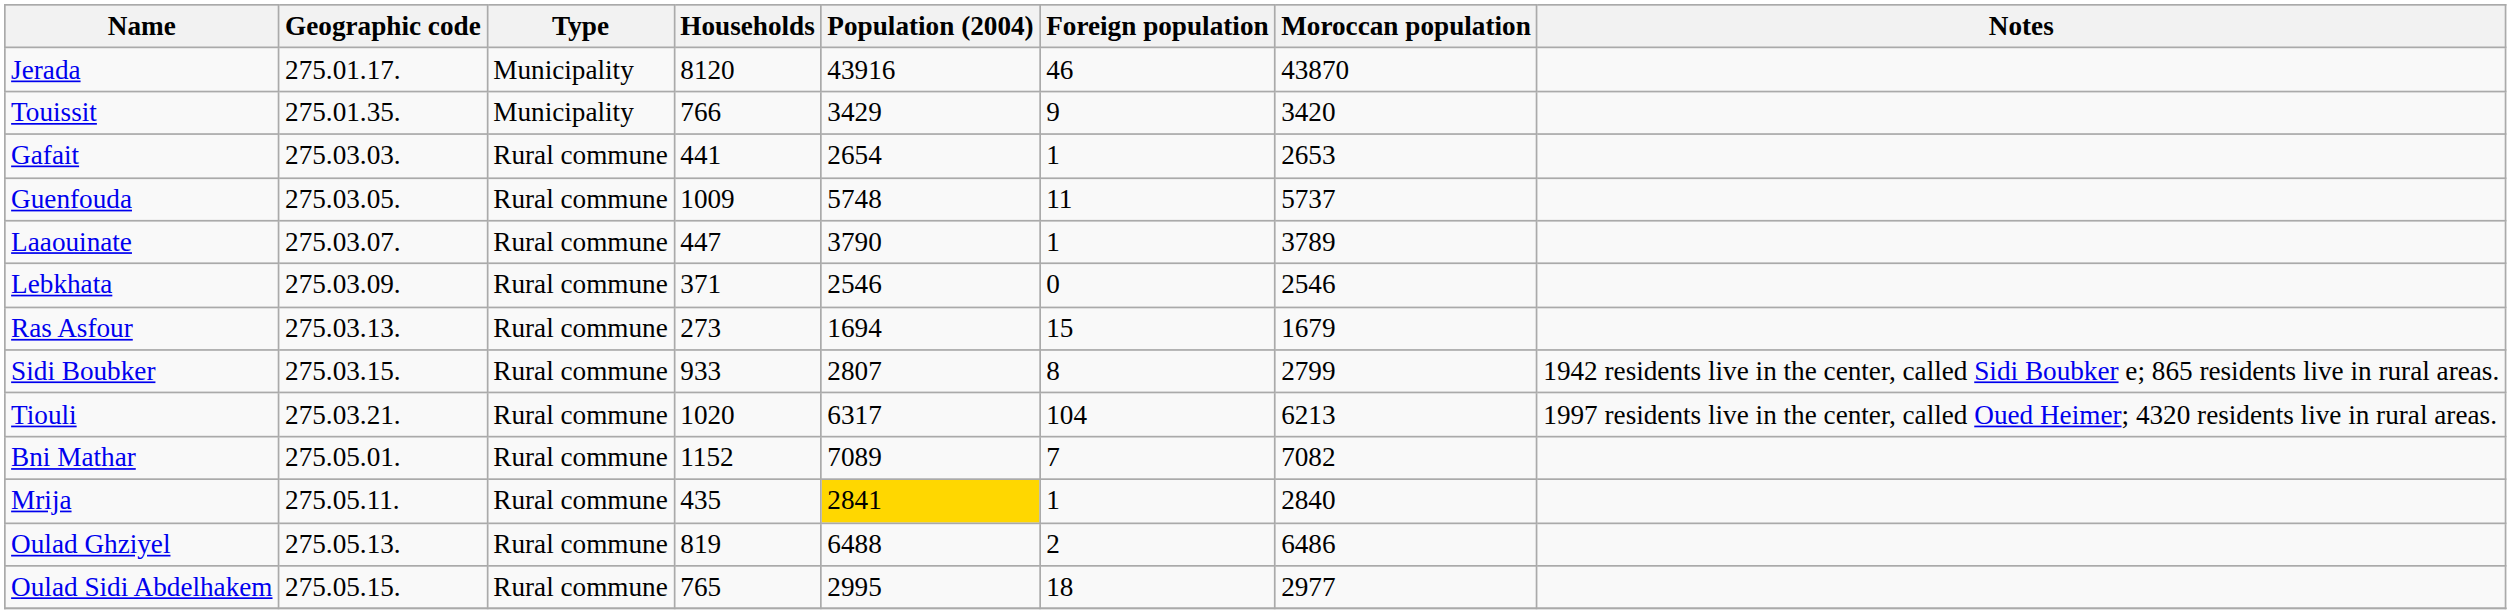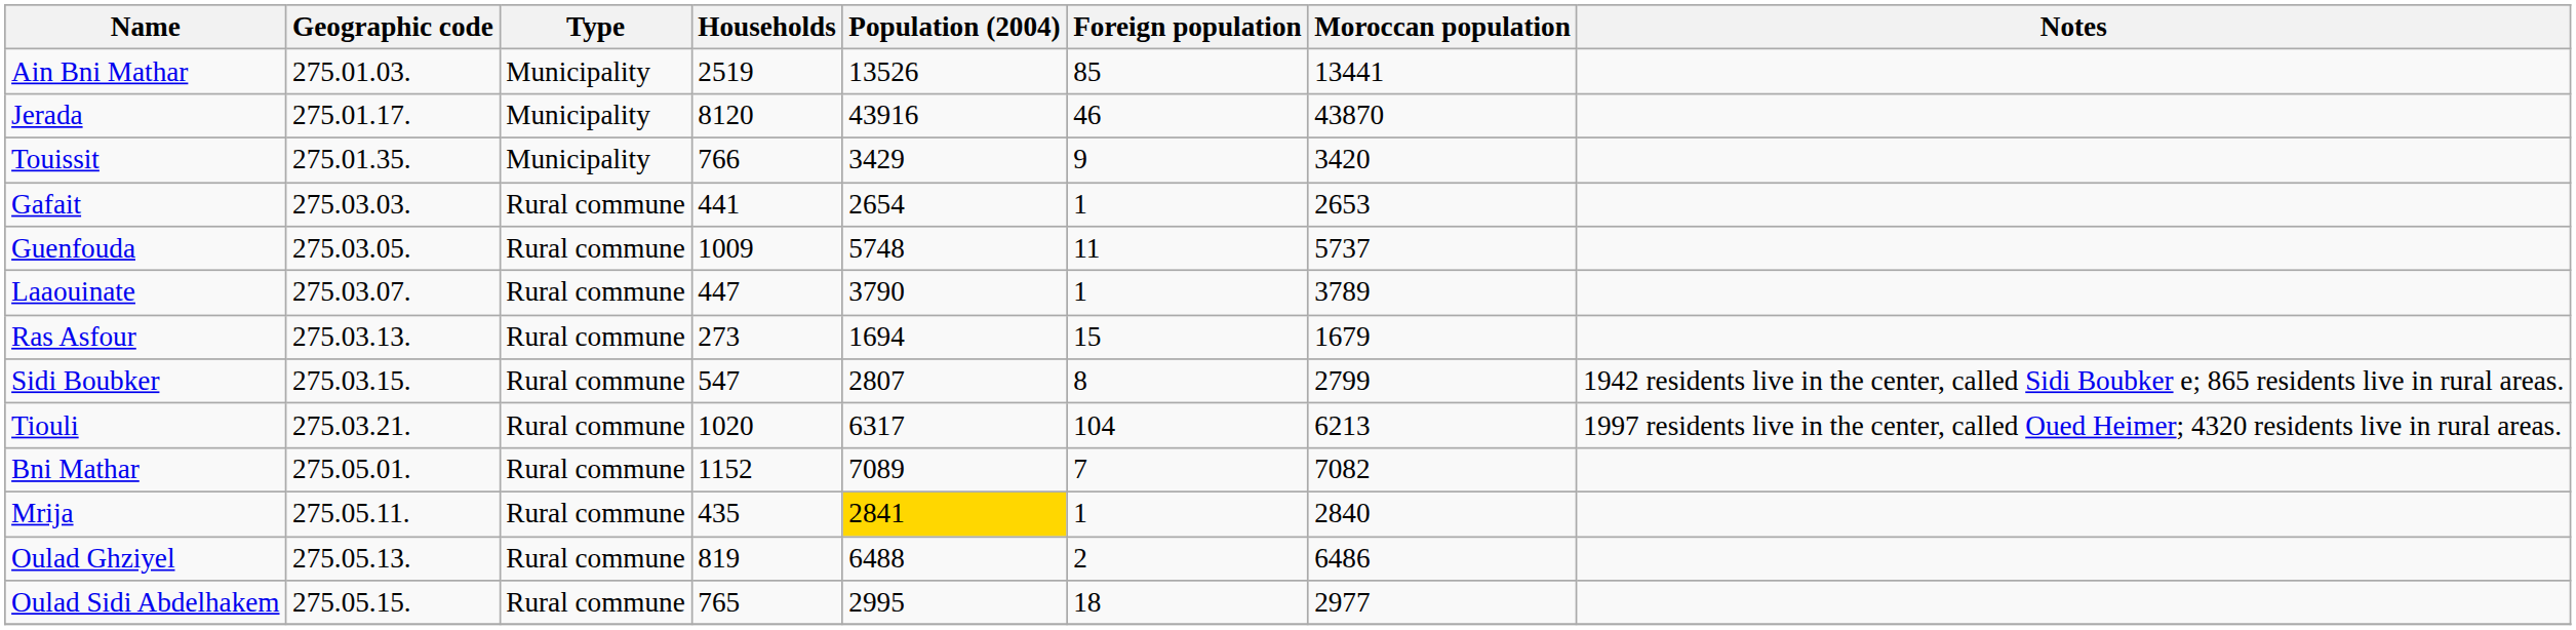+ row: Ain Bni Mathar | 275.01.03. | Municipality | 2519 | 13526 | 85 | 13441
- row: Lebkhata | 275.03.09. | Rural commune | 371 | 2546 | 0 | 2546
Sidi Boubker | Households: 933 -> 547
